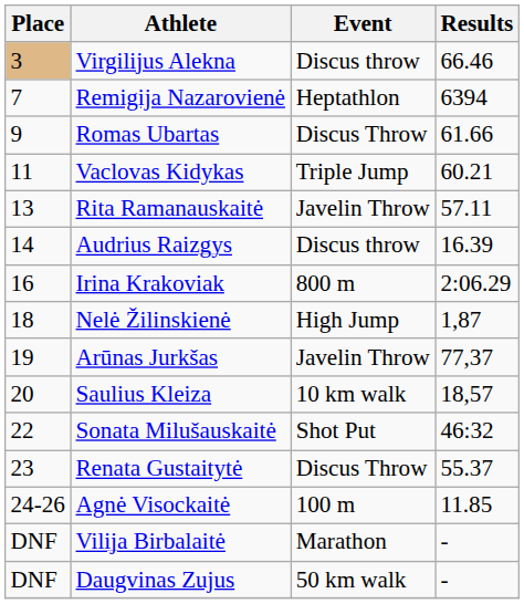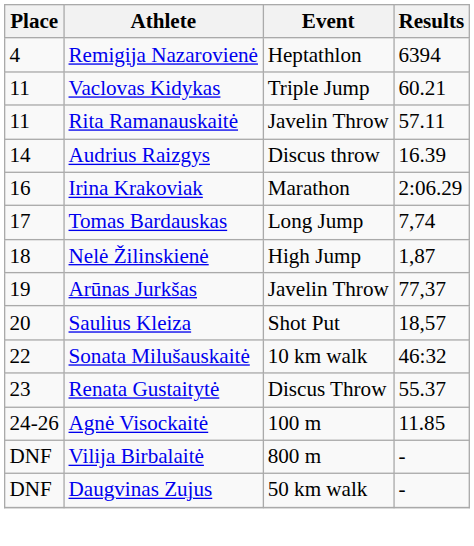- row: 3 | Virgilijus Alekna | Discus throw | 66.46
Remigija Nazarovienė | Place: 7 -> 4
- row: 9 | Romas Ubartas | Discus Throw | 61.66
Rita Ramanauskaitė | Place: 13 -> 11
Irina Krakoviak | Event: 800 m -> Marathon
+ row: 17 | Tomas Bardauskas | Long Jump | 7,74
Saulius Kleiza | Event: 10 km walk -> Shot Put
Sonata Milušauskaitė | Event: Shot Put -> 10 km walk
Vilija Birbalaitė | Event: Marathon -> 800 m
